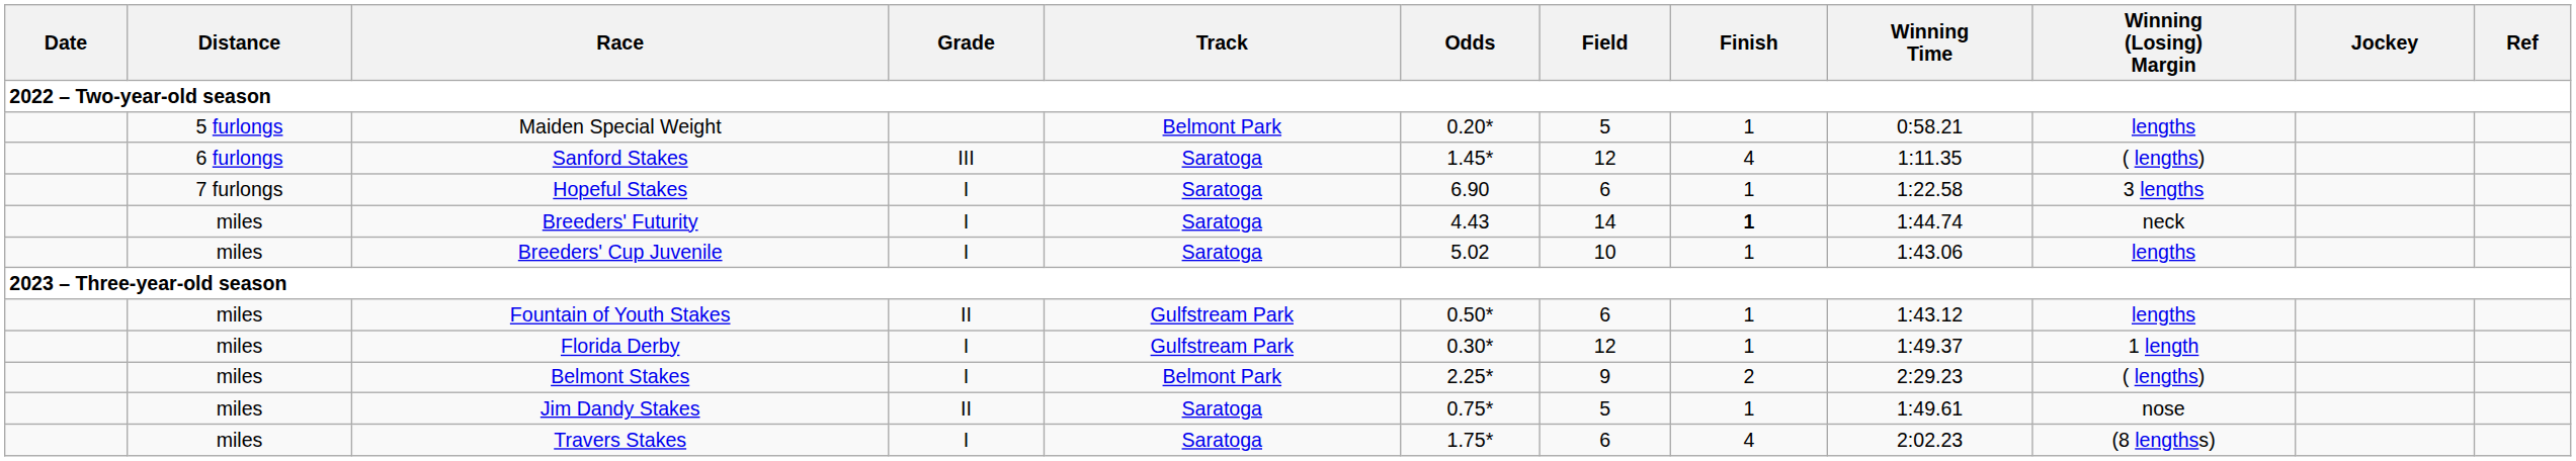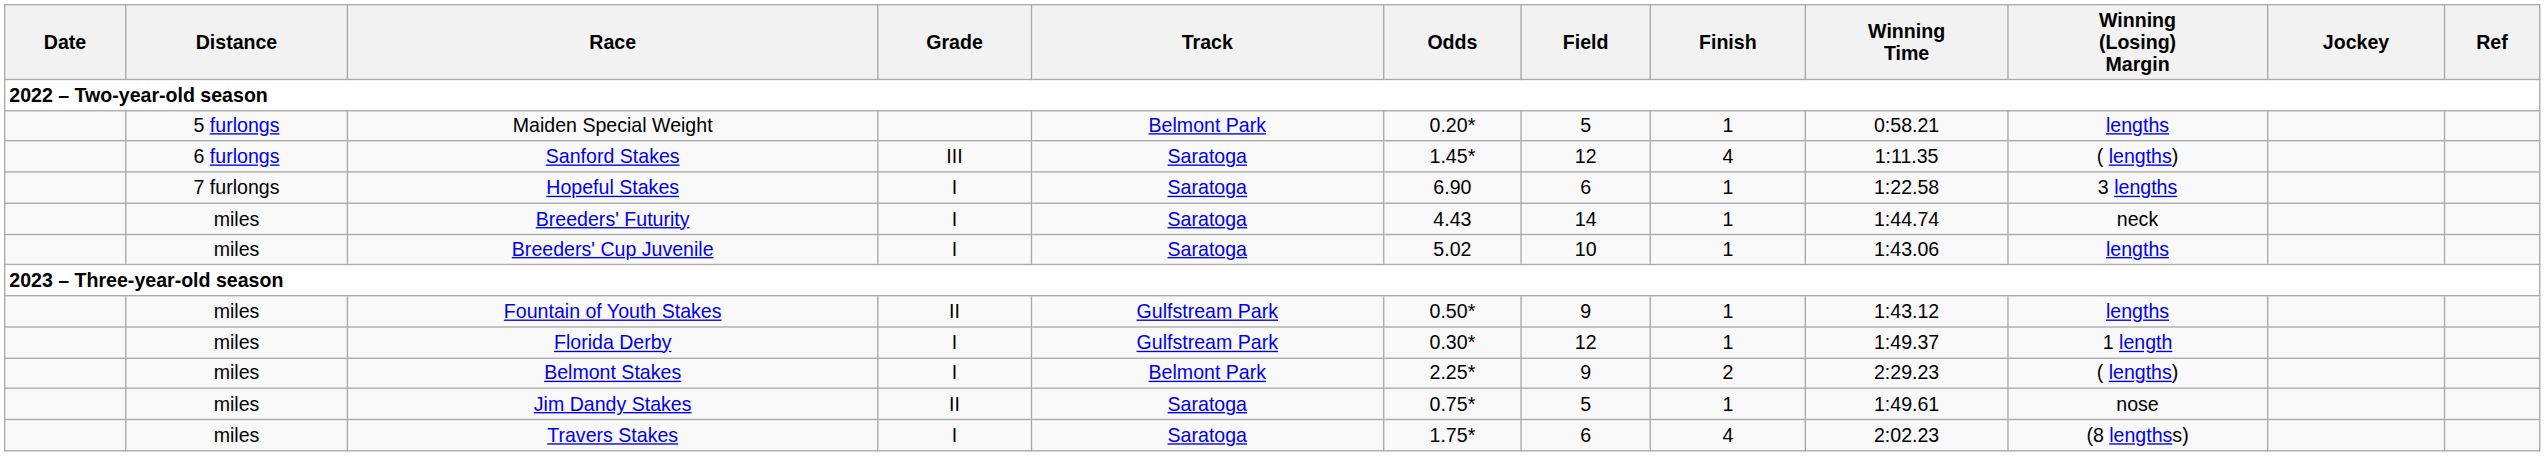Breeders' Futurity | Finish: bold -> normal
Fountain of Youth Stakes | Field: 6 -> 9
